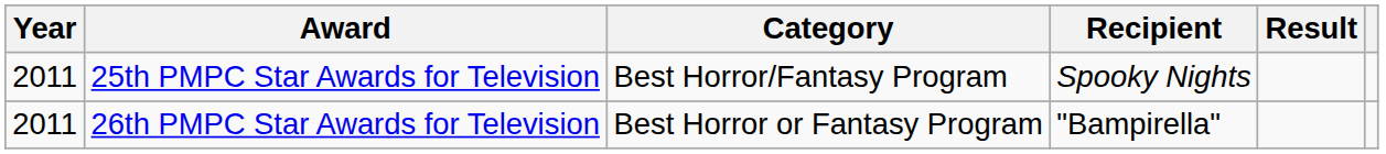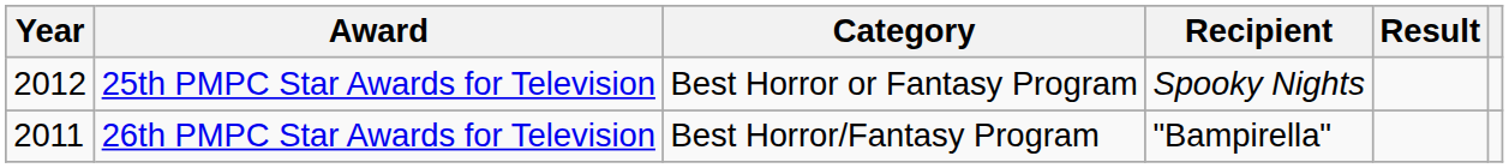25th PMPC Star Awards for Television | Year: 2011 -> 2012
25th PMPC Star Awards for Television | Category: Best Horror/Fantasy Program -> Best Horror or Fantasy Program
26th PMPC Star Awards for Television | Category: Best Horror or Fantasy Program -> Best Horror/Fantasy Program
